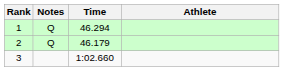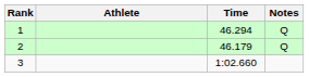columns swapped: Athlete <-> Notes
